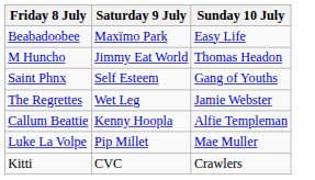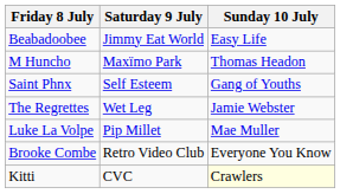Beabadoobee | Saturday 9 July: Maxïmo Park -> Jimmy Eat World
M Huncho | Saturday 9 July: Jimmy Eat World -> Maxïmo Park
- row: Callum Beattie | Kenny Hoopla | Alfie Templeman
+ row: Brooke Combe | Retro Video Club | Everyone You Know
Kitti | Sunday 10 July: no background -> lightyellow background
